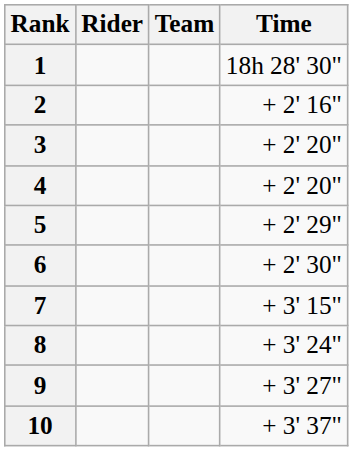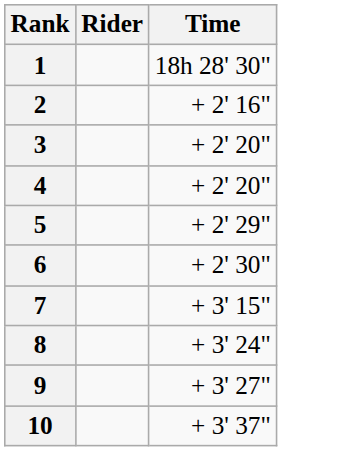- column: Team
